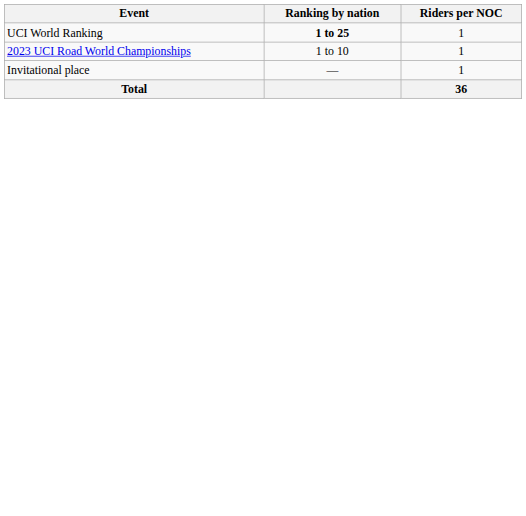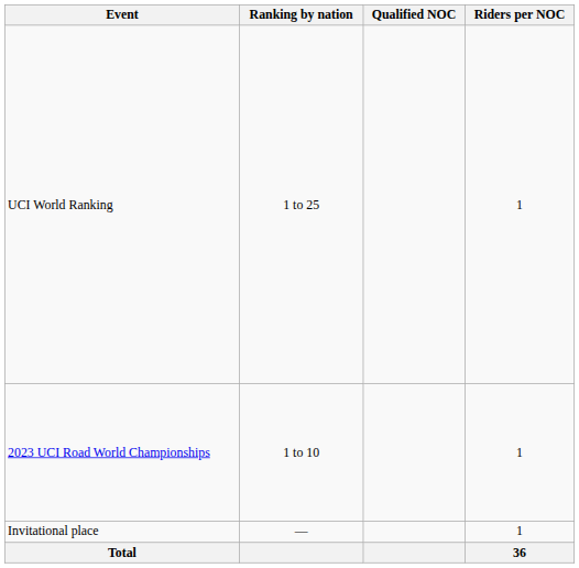+ column: Qualified NOC
UCI World Ranking | Ranking by nation: bold -> normal
